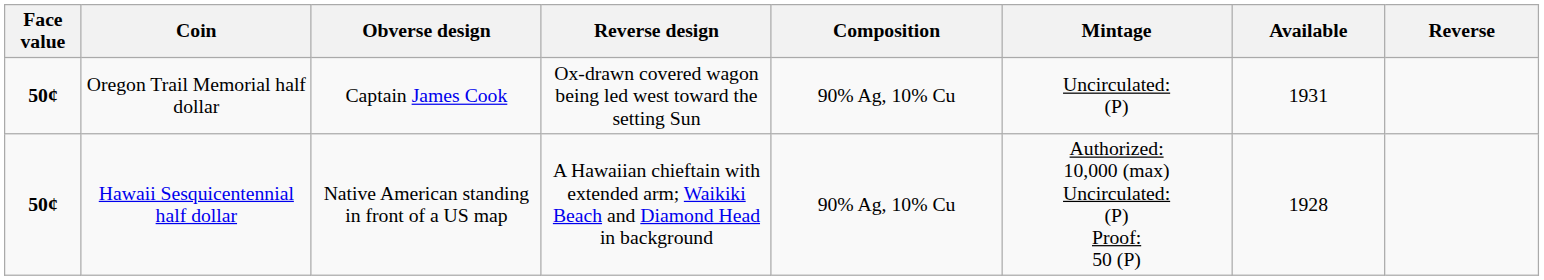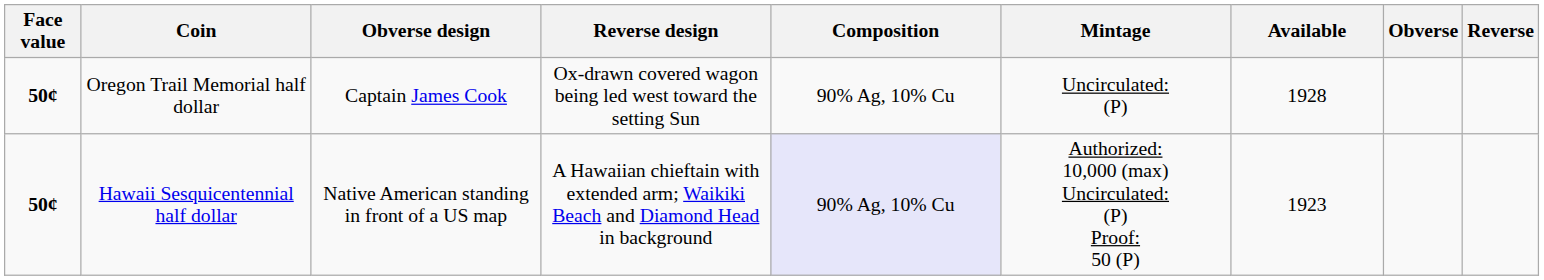+ column: Obverse
Oregon Trail Memorial half dollar | Available: 1931 -> 1928
Hawaii Sesquicentennial half dollar | Composition: no background -> lavender background
Hawaii Sesquicentennial half dollar | Available: 1928 -> 1923
